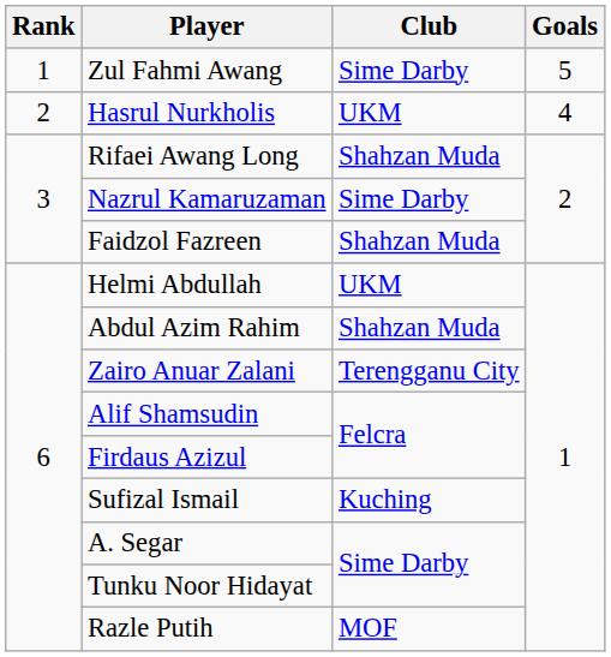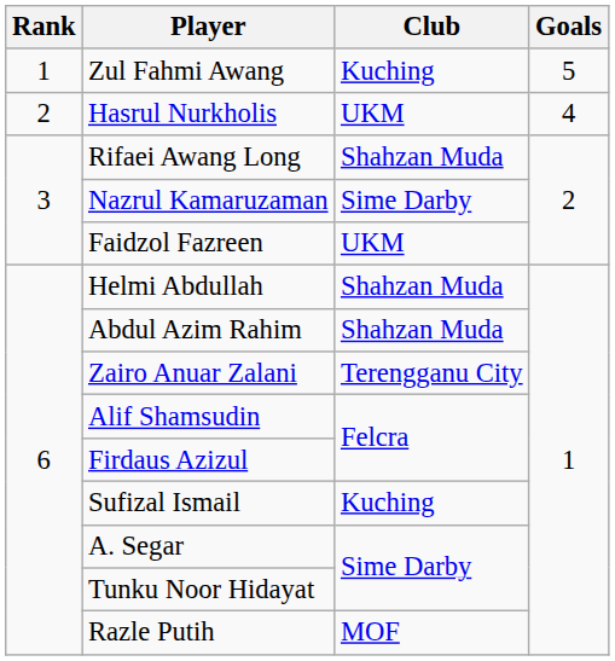Zul Fahmi Awang | Club: Sime Darby -> Kuching
Faidzol Fazreen | Club: Shahzan Muda -> UKM
Helmi Abdullah | Club: UKM -> Shahzan Muda
